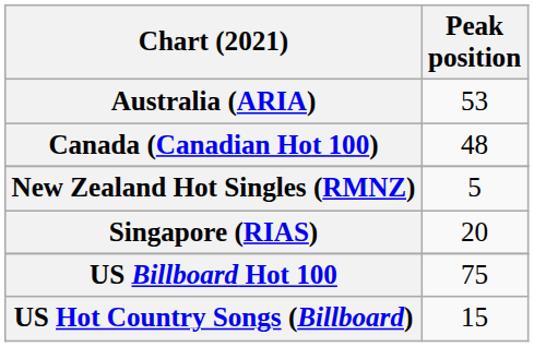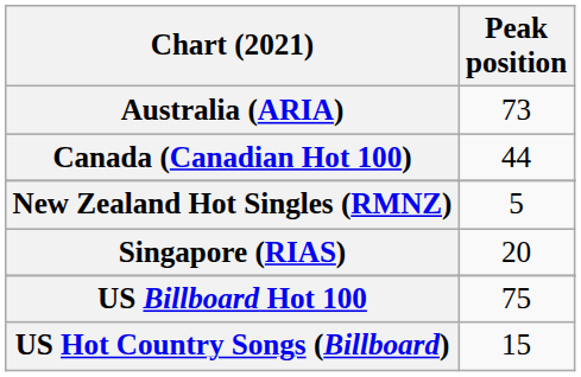Australia (ARIA) | Peak position: 53 -> 73
Canada (Canadian Hot 100) | Peak position: 48 -> 44
